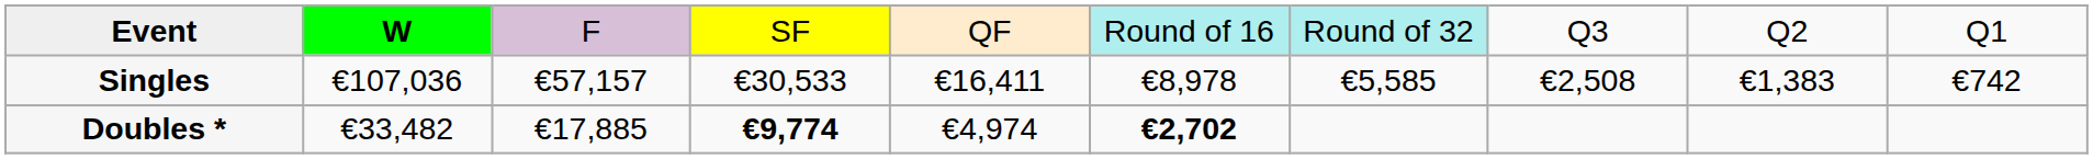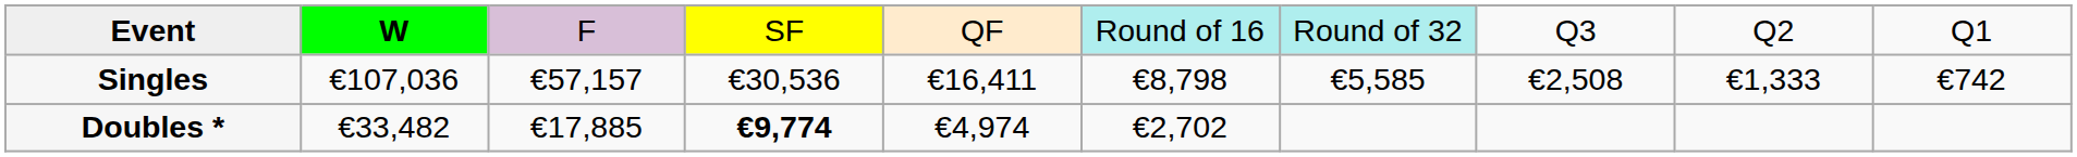Singles | column 4: €30,533 -> €30,536
Singles | column 6: €8,978 -> €8,798
Singles | column 9: €1,383 -> €1,333
Doubles * | column 6: bold -> normal
